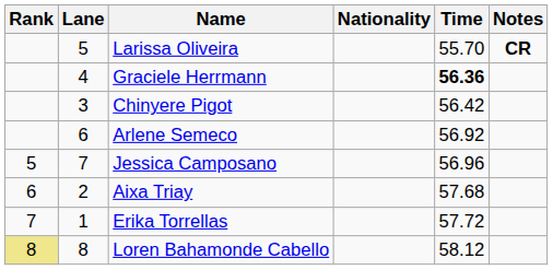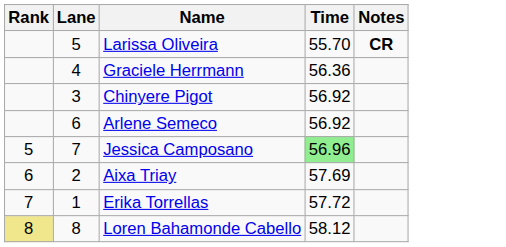- column: Nationality
Graciele Herrmann | Time: bold -> normal
Chinyere Pigot | Time: 56.42 -> 56.92
Jessica Camposano | Time: no background -> lightgreen background
Aixa Triay | Time: 57.68 -> 57.69
